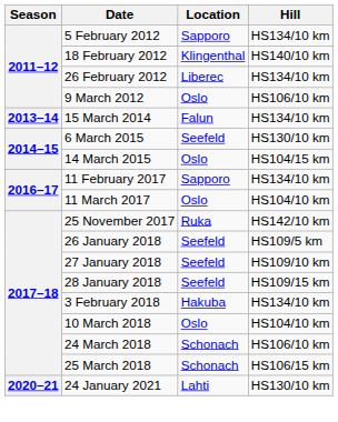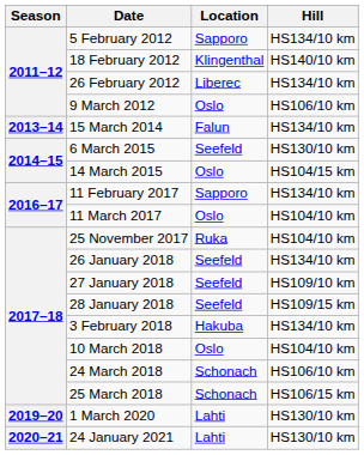25 November 2017 | Hill: HS142/10 km -> HS104/10 km
26 January 2018 | Hill: HS109/5 km -> HS134/10 km
+ row: 2019–20 | 1 March 2020 | Lahti | HS130/10 km
